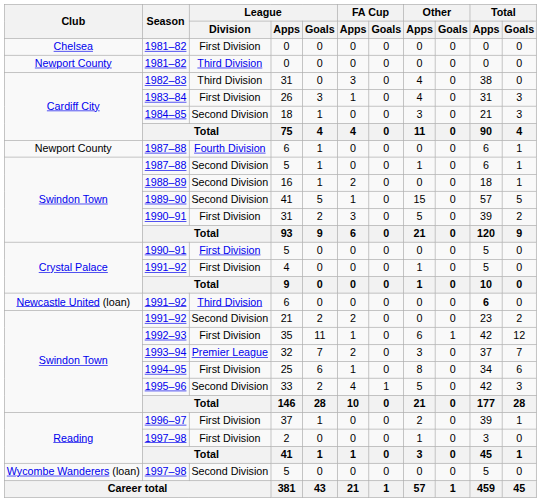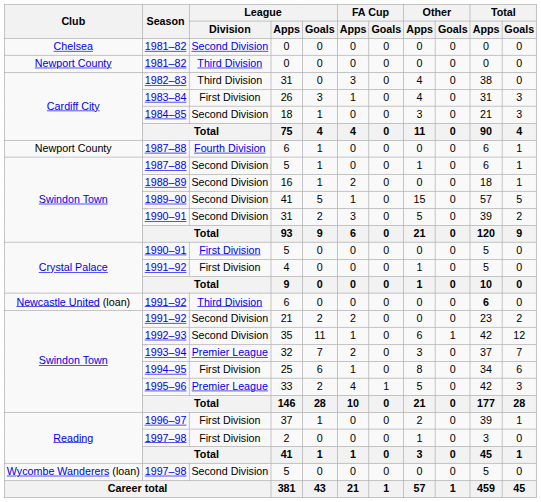Chelsea / 0 | League / Division: First Division -> Second Division
Swindon Town / 31 | League / Division: First Division -> Second Division
35 | League / Division: First Division -> Second Division
33 | League / Division: Second Division -> Premier League
